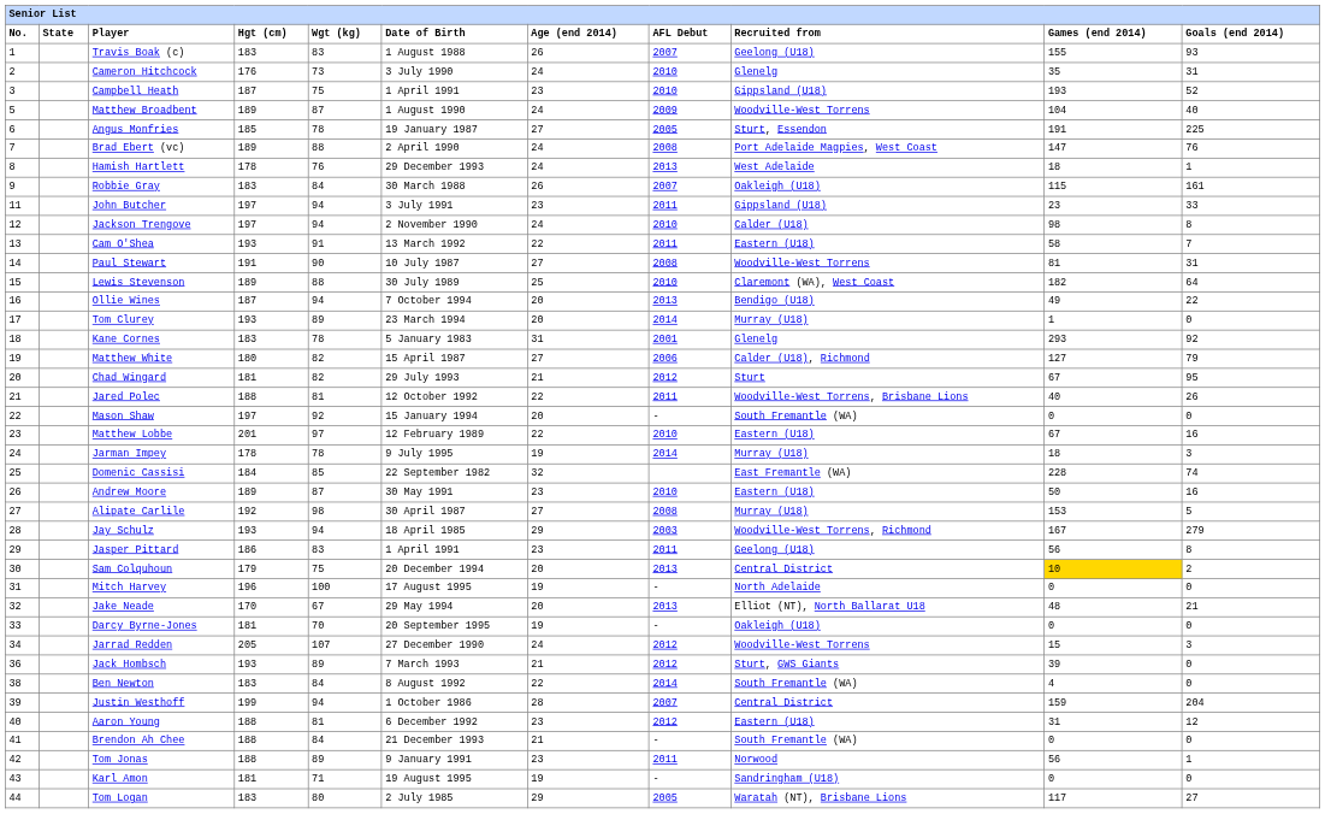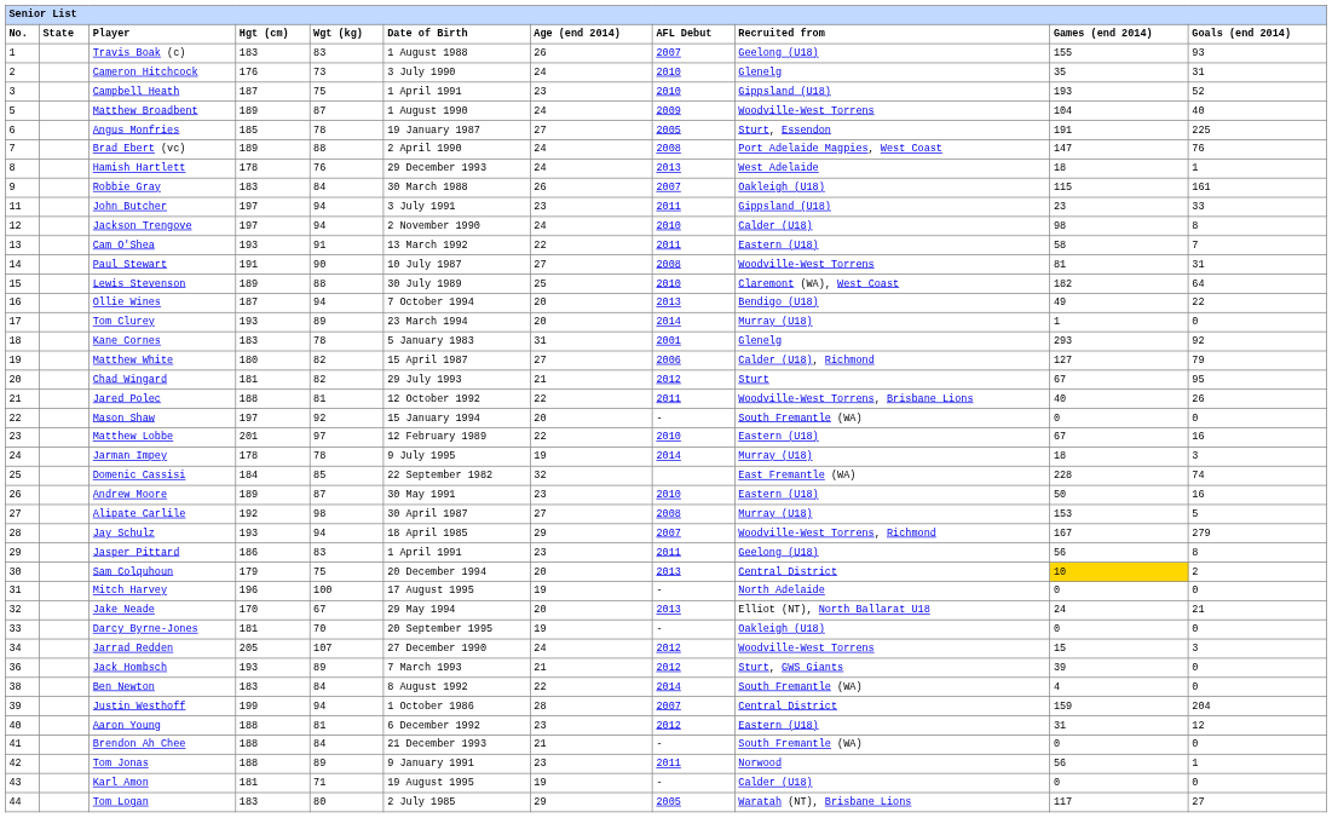Jay Schulz | AFL Debut: 2003 -> 2007
Jake Neade | Games (end 2014): 48 -> 24
Karl Amon | Recruited from: Sandringham (U18) -> Calder (U18)
